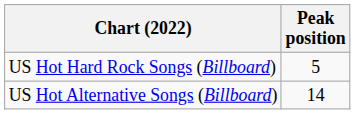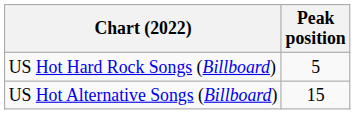US Hot Alternative Songs (Billboard) | Peak position: 14 -> 15
